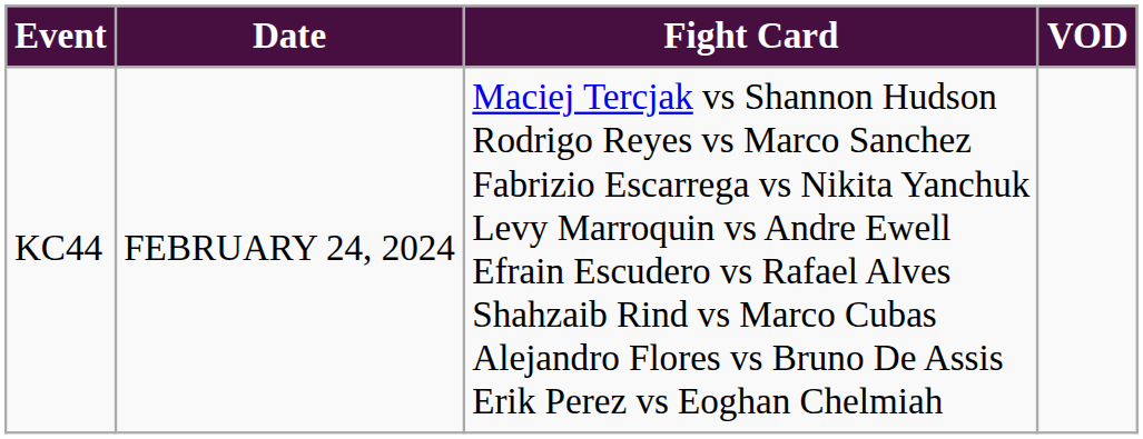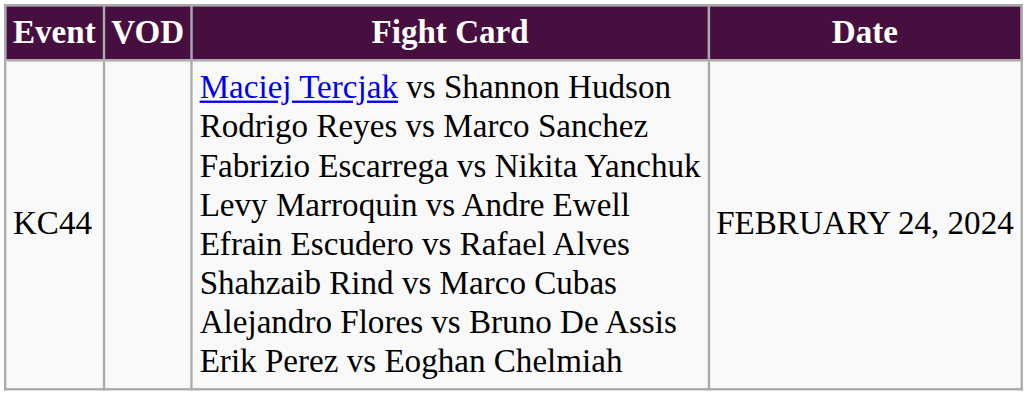columns swapped: Date <-> VOD
